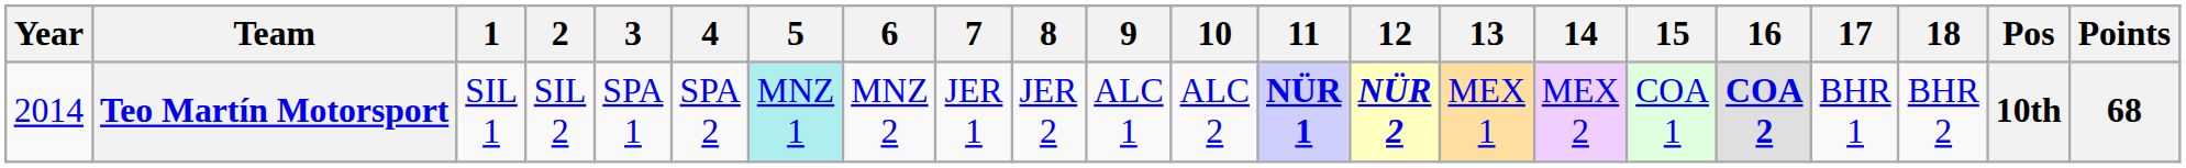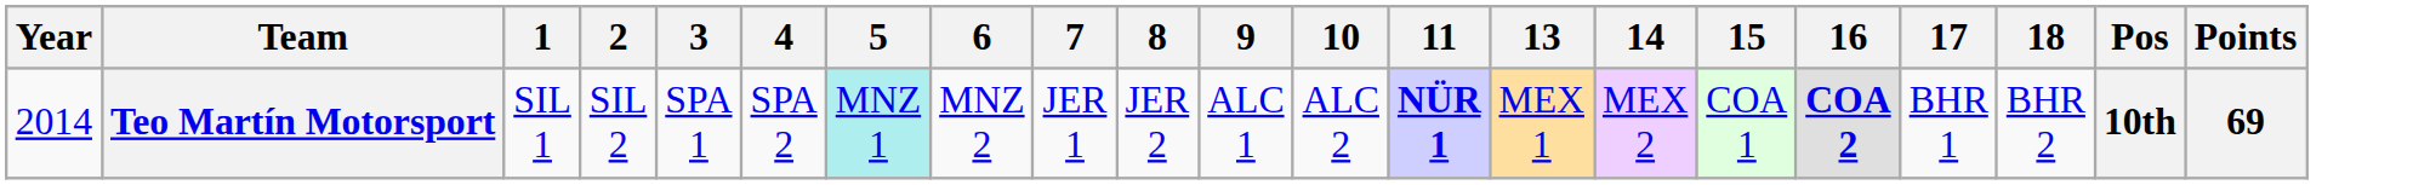- column: 12 | NÜR 2
Teo Martín Motorsport | Points: 68 -> 69
